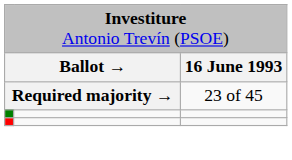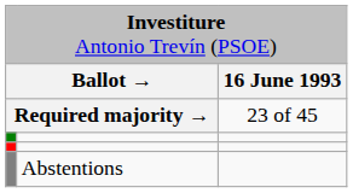+ row: Abstentions
